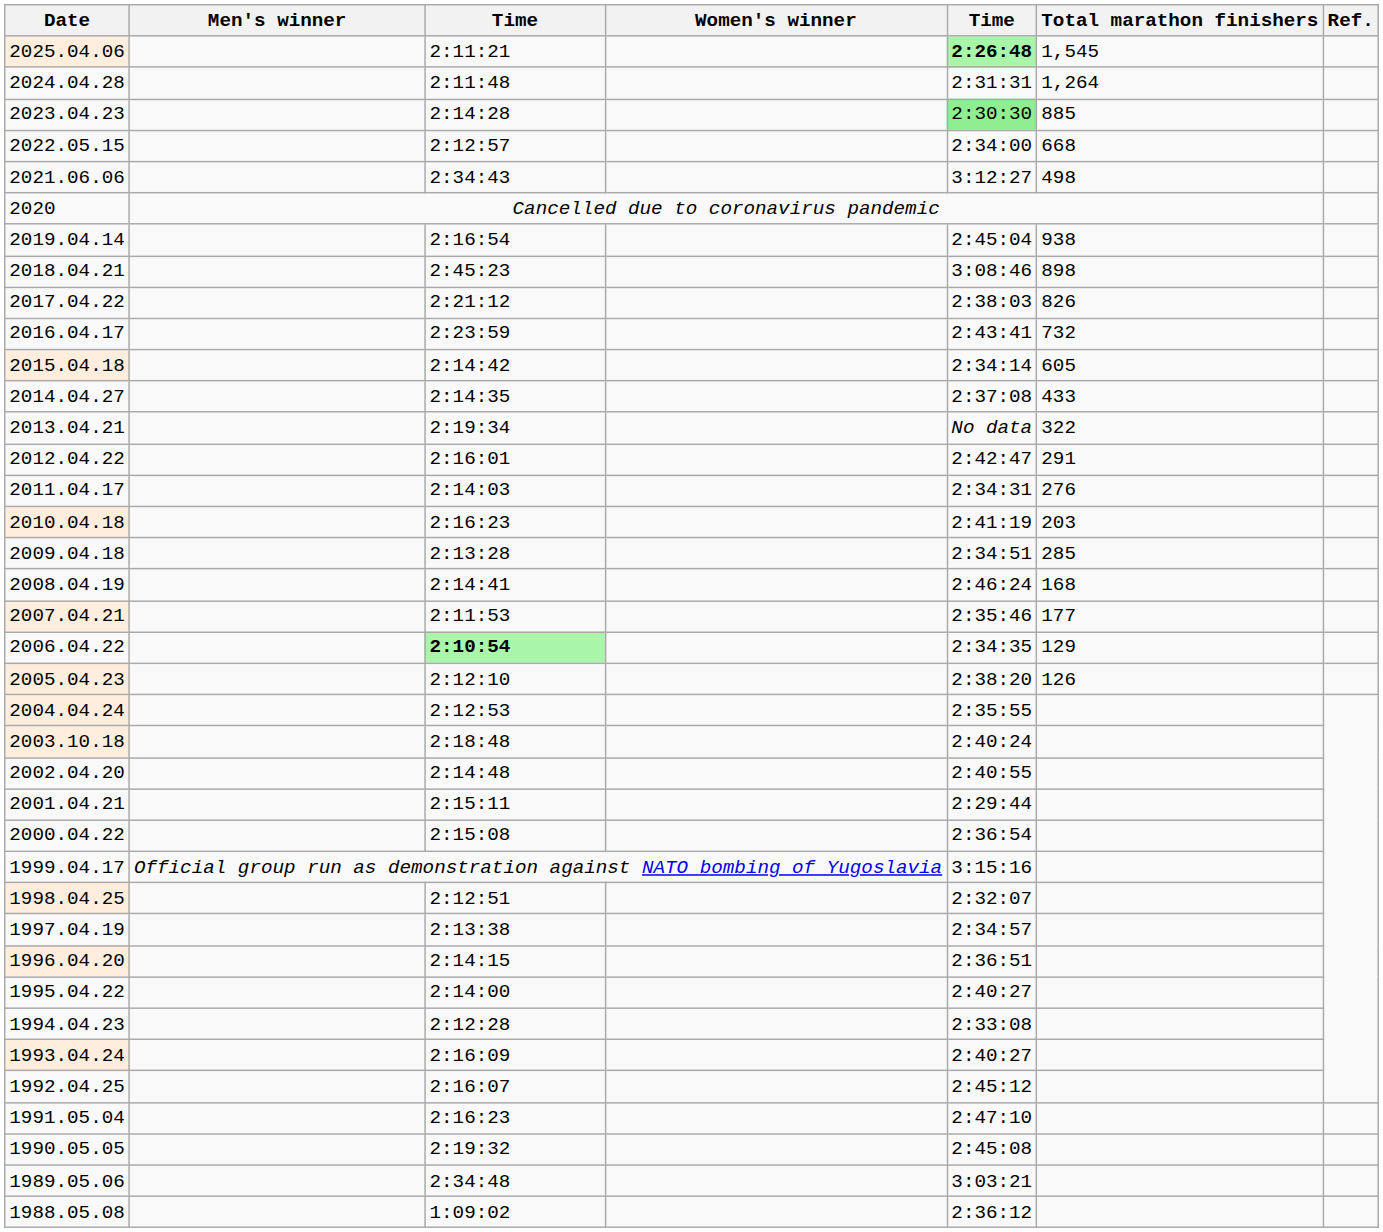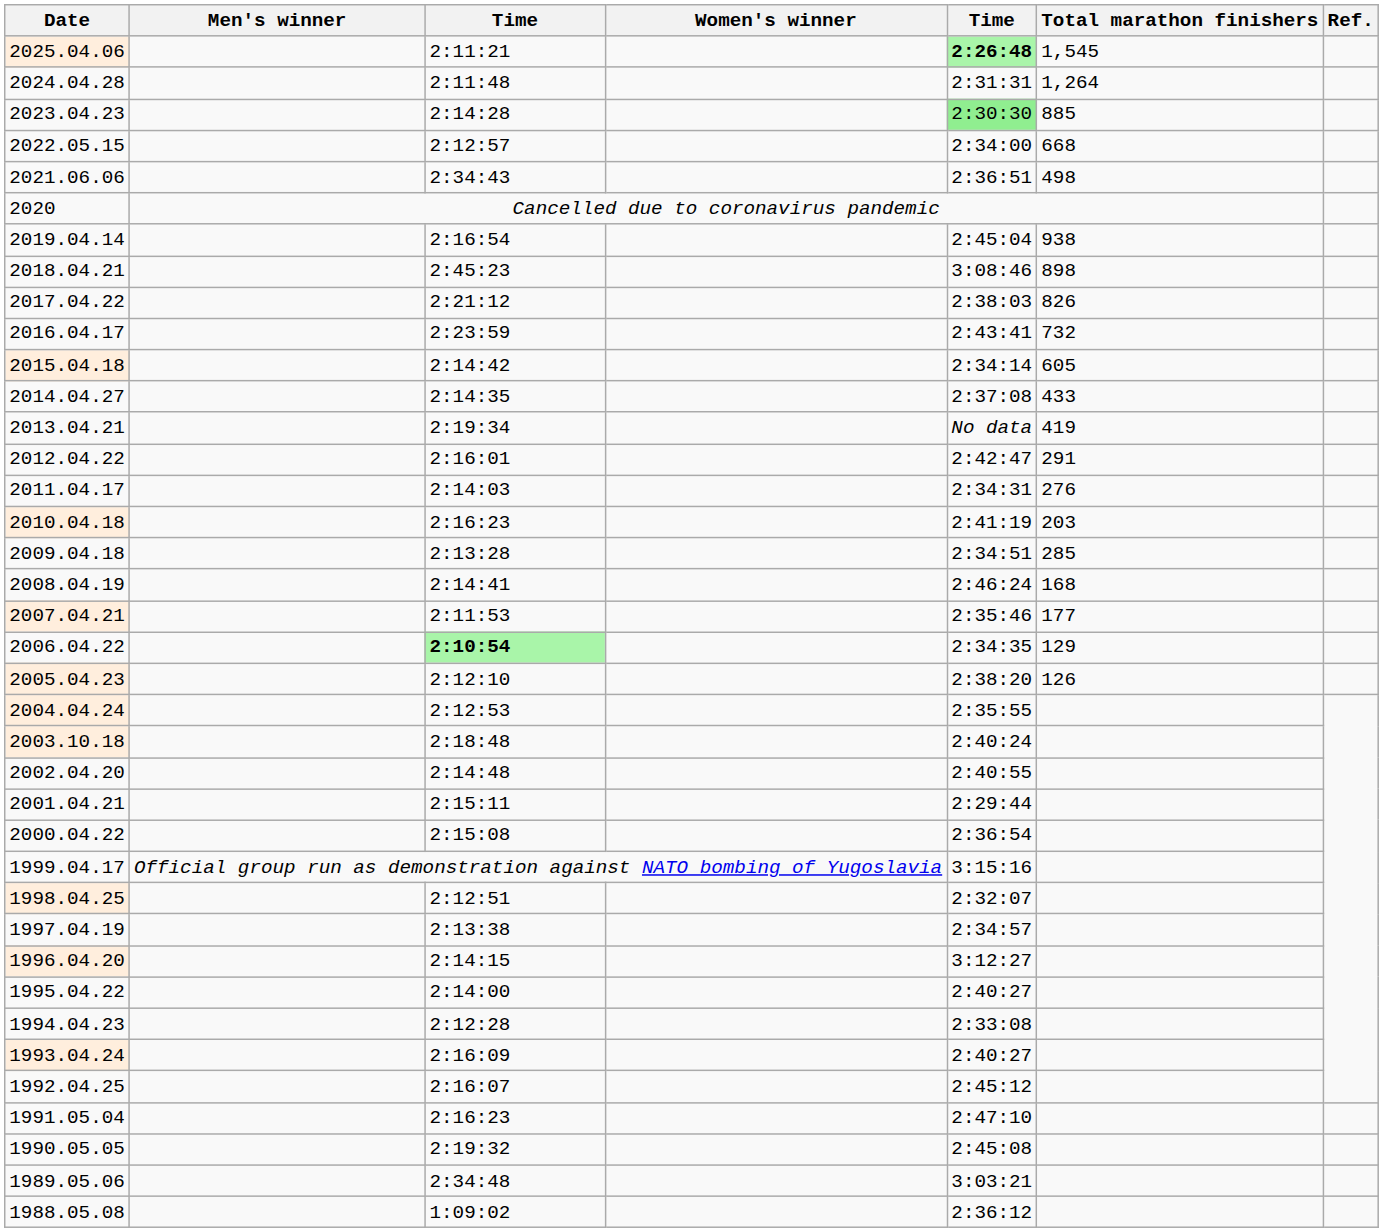2021.06.06 | column 5: 3:12:27 -> 2:36:51
2013.04.21 | Total marathon finishers: 322 -> 419
1996.04.20 | column 5: 2:36:51 -> 3:12:27
